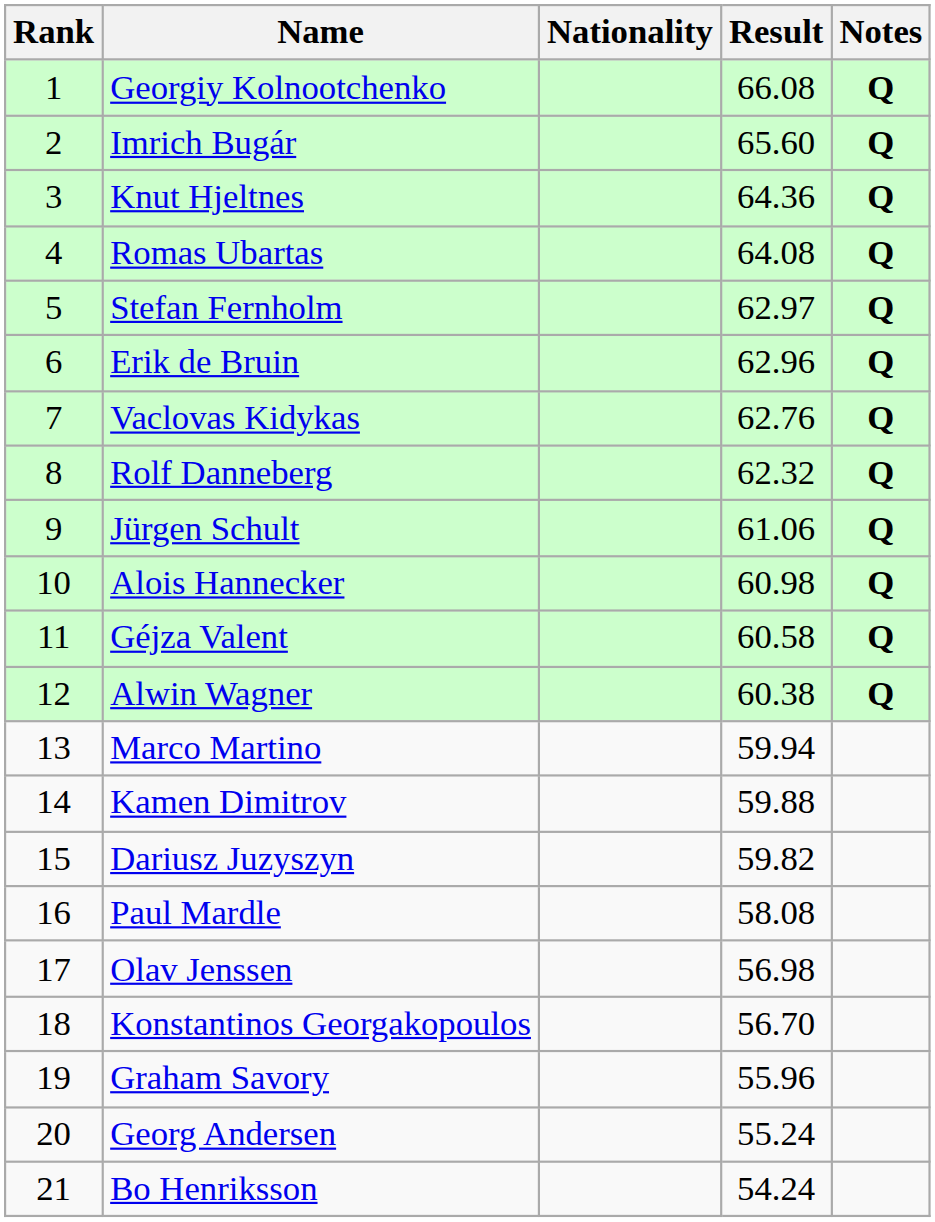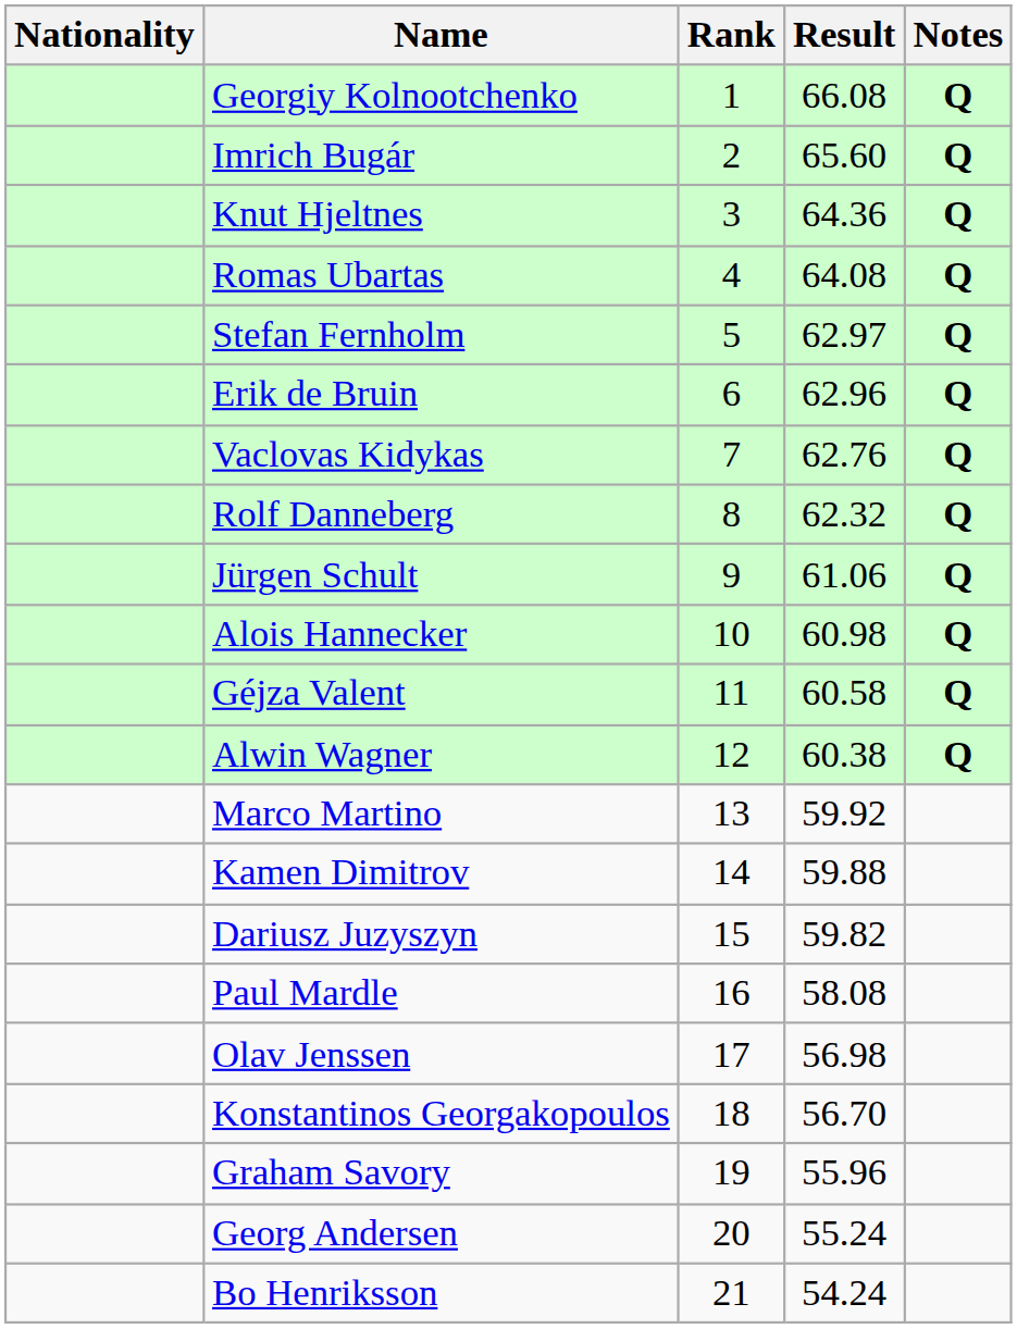columns swapped: Rank <-> Nationality
Marco Martino | Result: 59.94 -> 59.92
